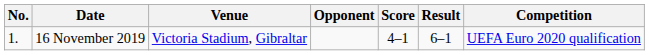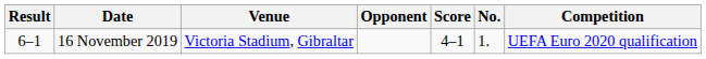columns swapped: No. <-> Result
